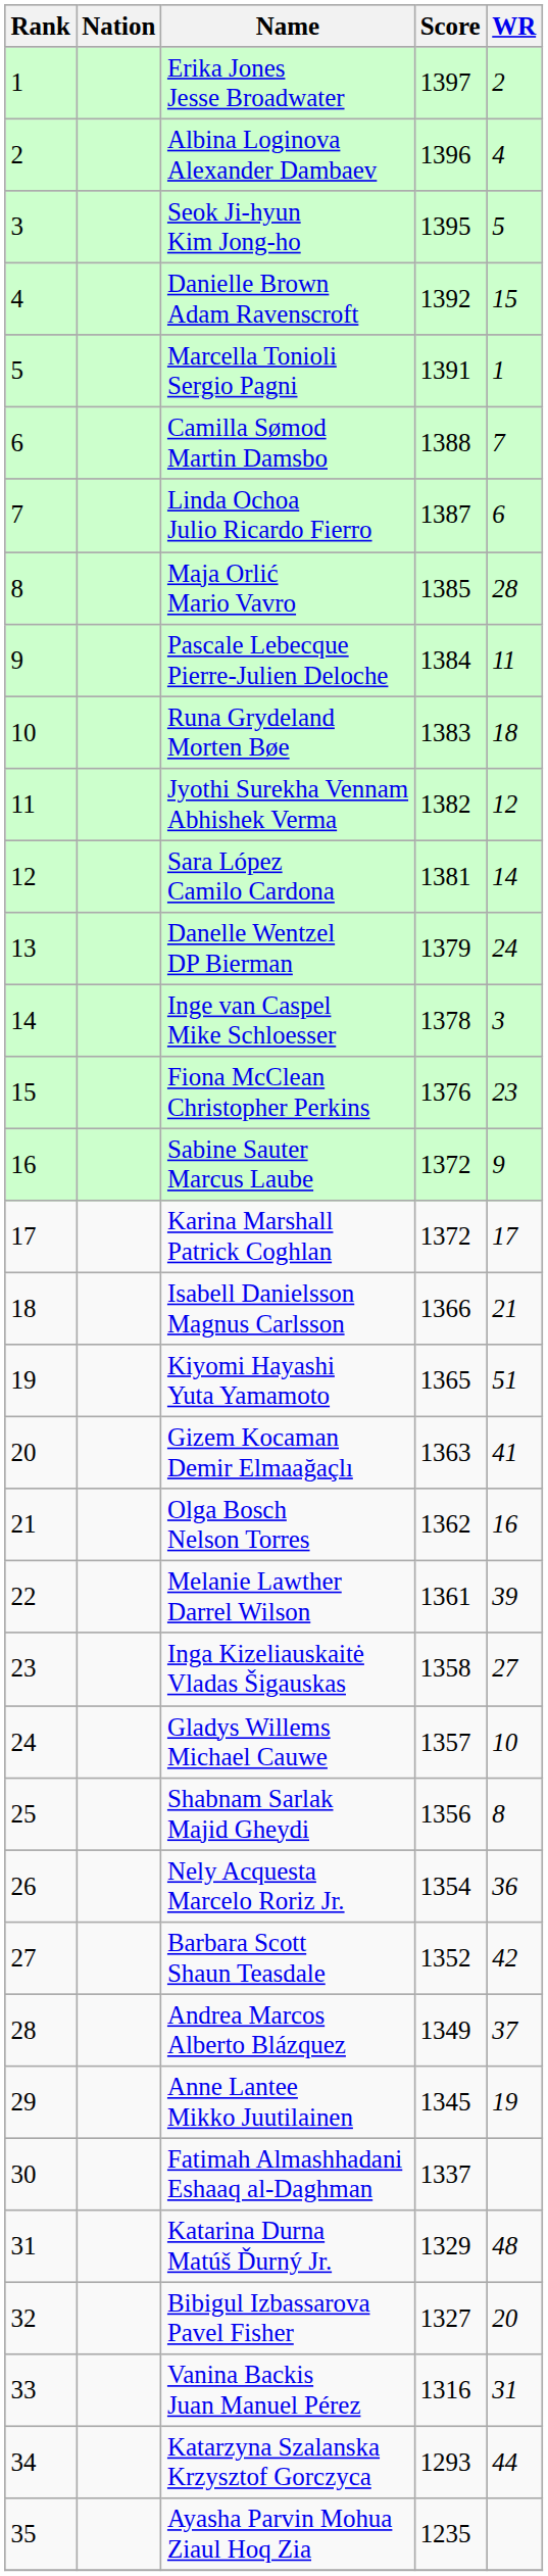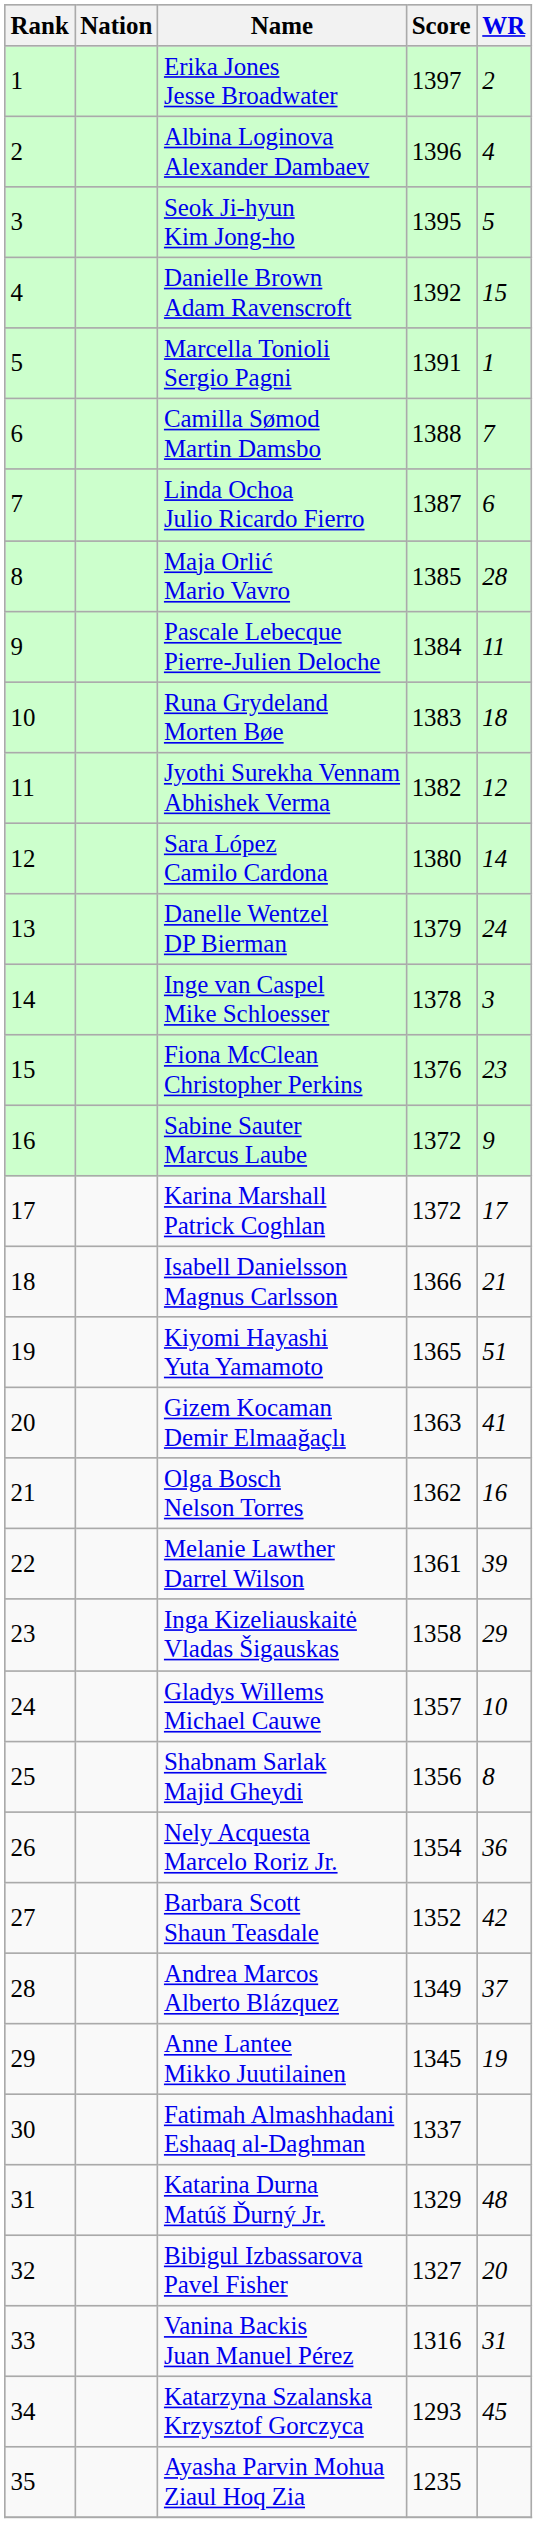Sara López Camilo Cardona | Score: 1381 -> 1380
Inga Kizeliauskaitė Vladas Šigauskas | WR: 27 -> 29
Katarzyna Szalanska Krzysztof Gorczyca | WR: 44 -> 45
